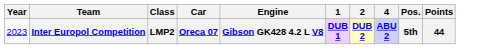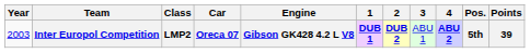+ column: 3 | ABU 1
Inter Europol Competition | Year: 2023 -> 2003
Inter Europol Competition | Points: 44 -> 39
